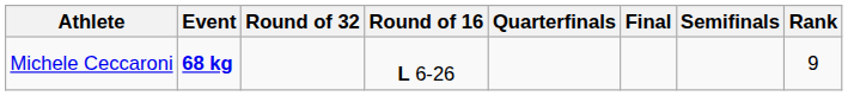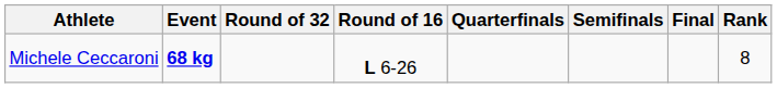columns swapped: Semifinals <-> Final
Michele Ceccaroni | Rank: 9 -> 8
